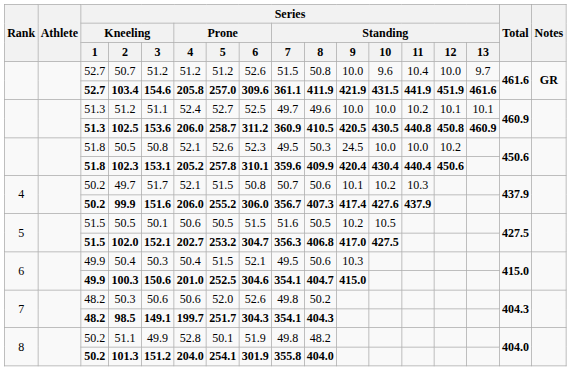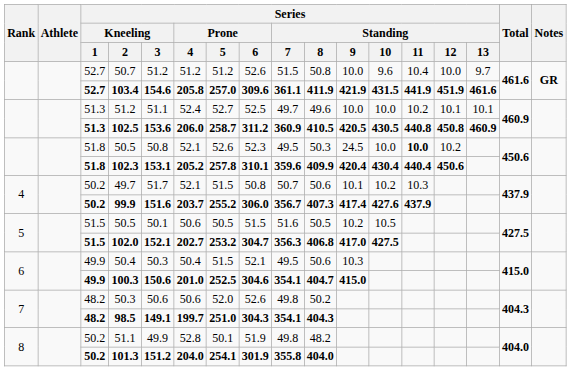51.8 / 50.5 | Series / Standing / 11: normal -> bold
99.9 | Series / Prone / 4: 206.0 -> 203.7
98.5 | Series / Prone / 5: 251.7 -> 251.0
